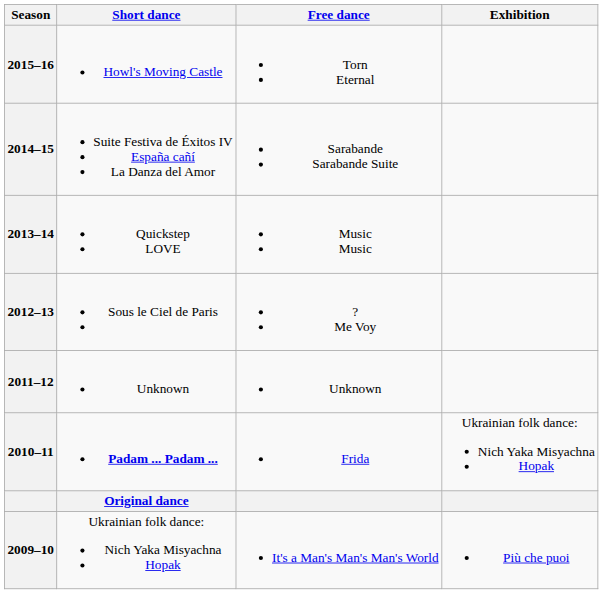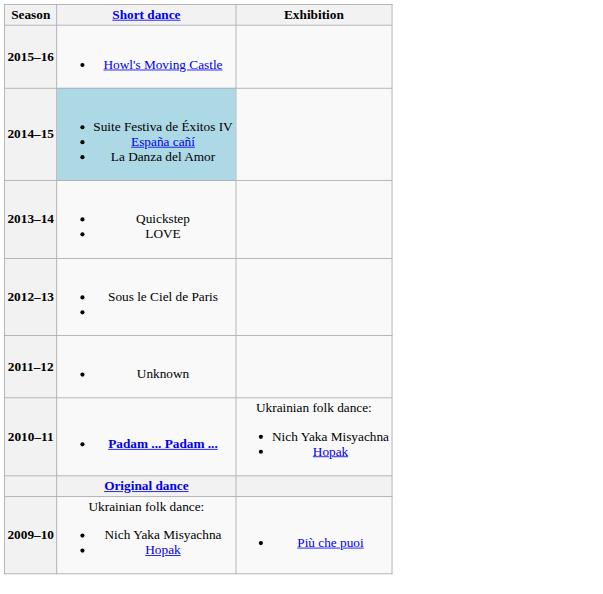- column: Free dance | Torn Eternal | Sarabande Sarabande Suite | Music Music | ? Me Voy | Unknown | Frida | It's a Man's Man's Man's World
2014–15 | Short dance: no background -> lightblue background
